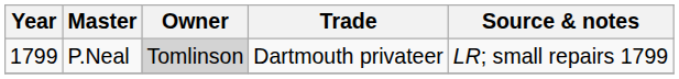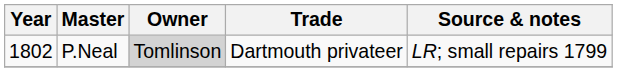P.Neal | Year: 1799 -> 1802
